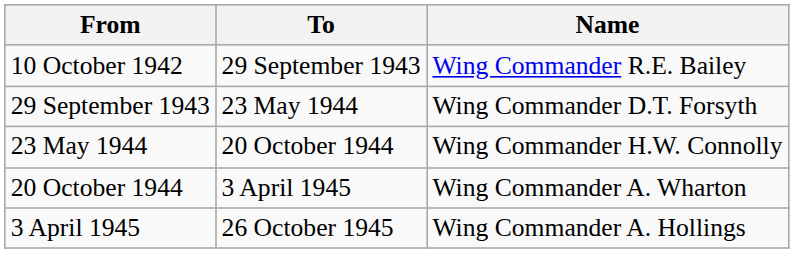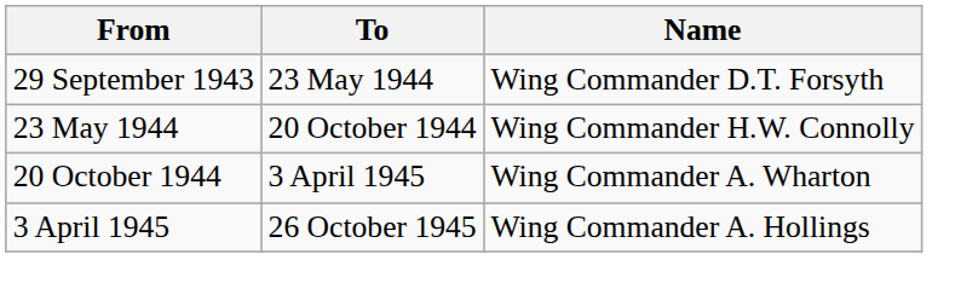- row: 10 October 1942 | 29 September 1943 | Wing Commander R.E. Bailey
